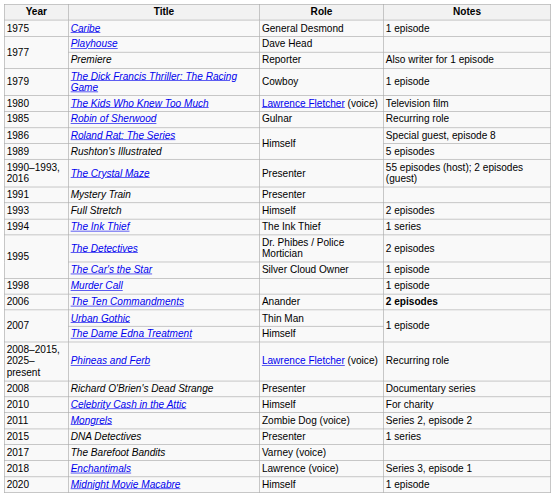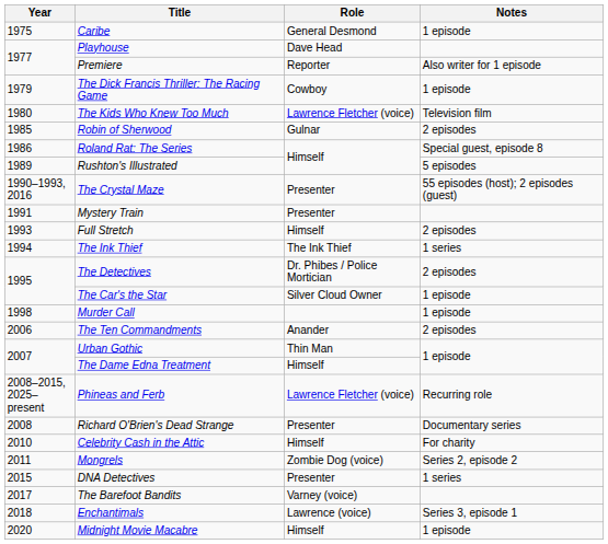Robin of Sherwood | Notes: Recurring role -> 2 episodes
The Ten Commandments | Notes: bold -> normal
